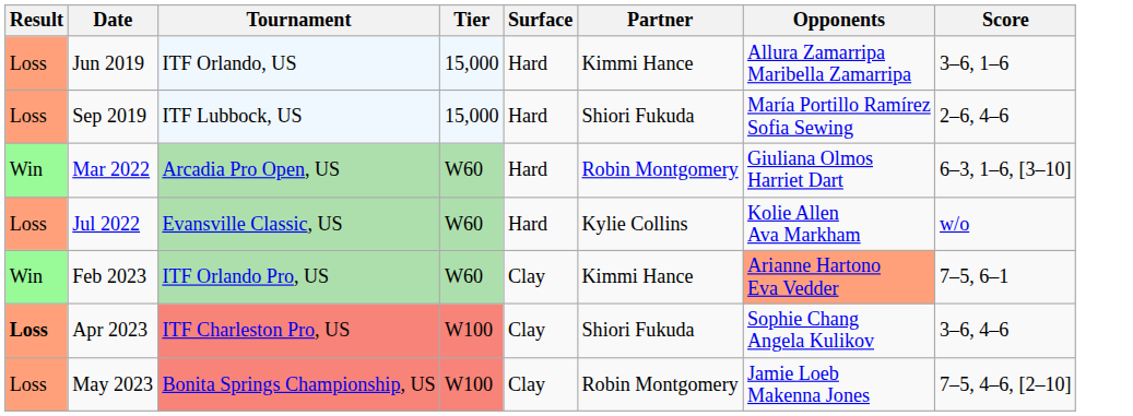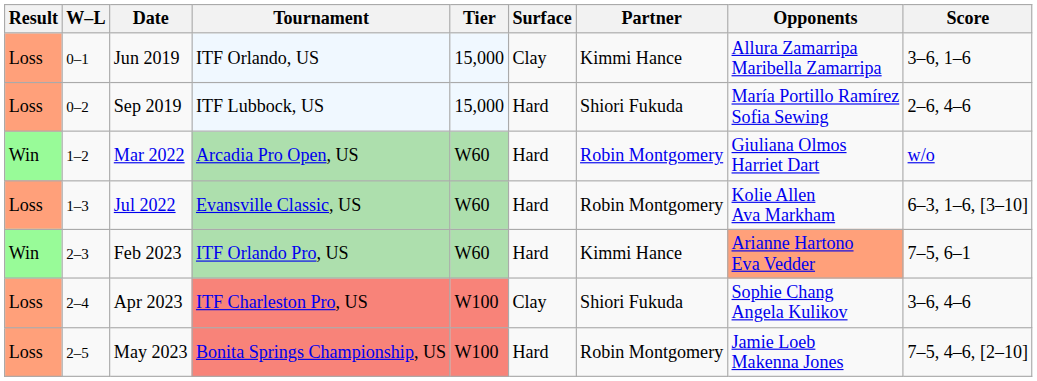+ column: W–L | 0–1 | 0–2 | 1–2 | 1–3 | 2–3 | 2–4 | 2–5
Jun 2019 | Surface: Hard -> Clay
Mar 2022 | Score: 6–3, 1–6, [3–10] -> w/o
Jul 2022 | Partner: Kylie Collins -> Robin Montgomery
Jul 2022 | Score: w/o -> 6–3, 1–6, [3–10]
Feb 2023 | Surface: Clay -> Hard
Apr 2023 | Result: bold -> normal
May 2023 | Surface: Clay -> Hard
